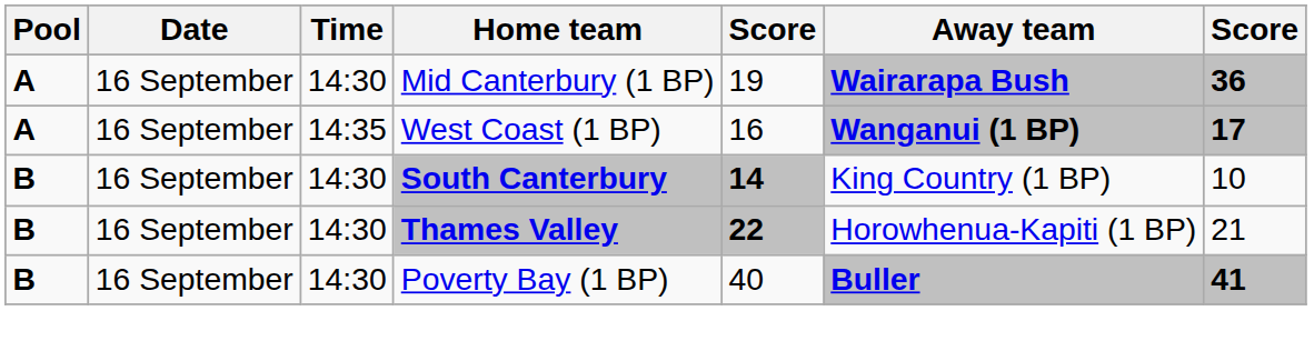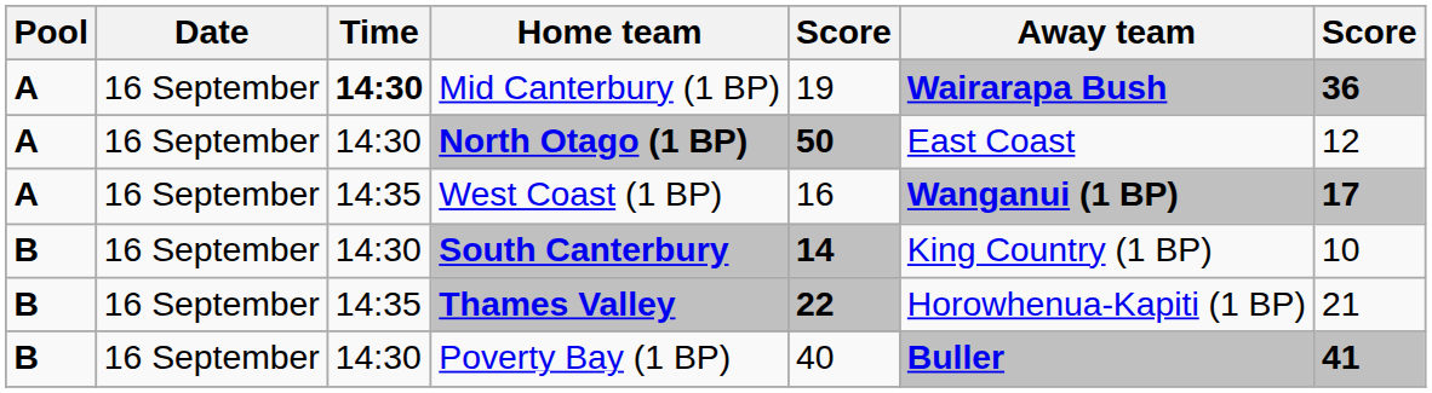Mid Canterbury (1 BP) | Time: normal -> bold
+ row: A | 16 September | 14:30 | North Otago (1 BP) | 50 | East Coast | 12
Thames Valley | Time: 14:30 -> 14:35
